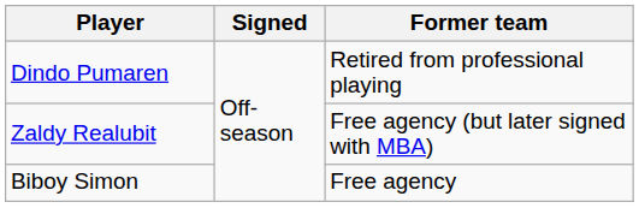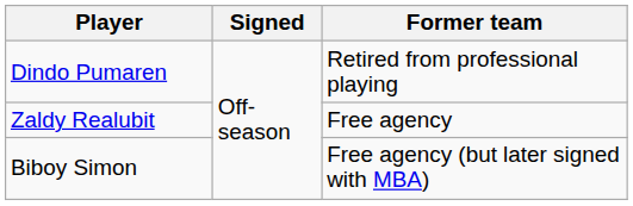Zaldy Realubit | Former team: Free agency (but later signed with MBA) -> Free agency
Biboy Simon | Former team: Free agency -> Free agency (but later signed with MBA)
